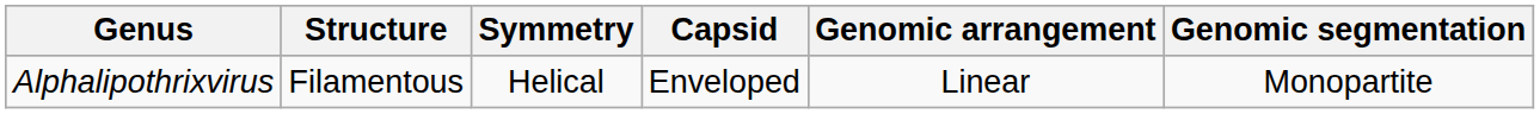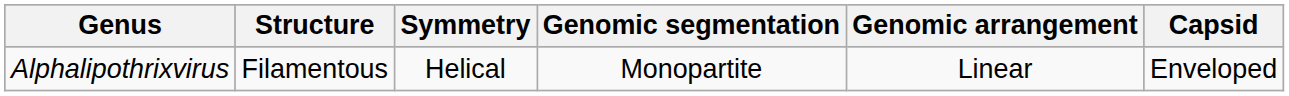columns swapped: Capsid <-> Genomic segmentation
